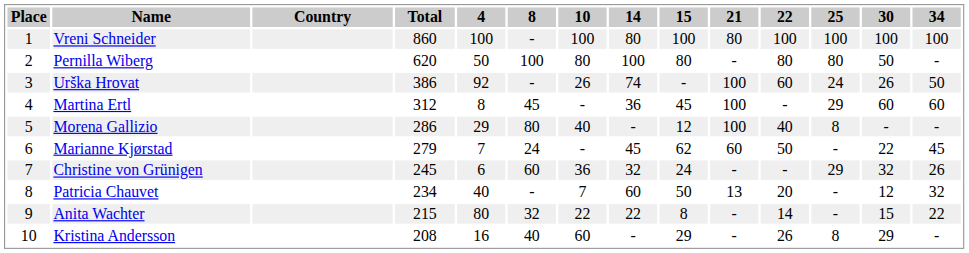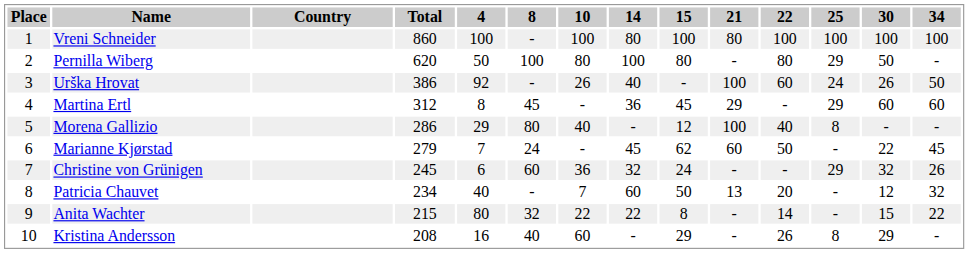Pernilla Wiberg | 25: 80 -> 29
Urška Hrovat | 14: 74 -> 40
Martina Ertl | 21: 100 -> 29
